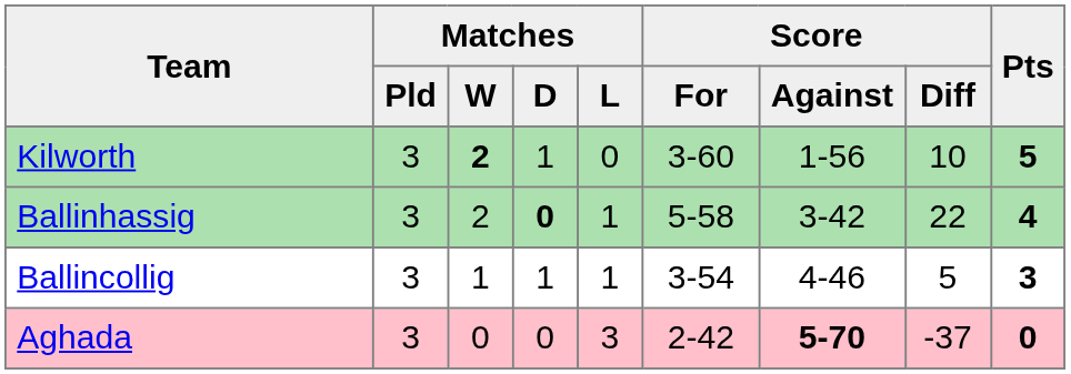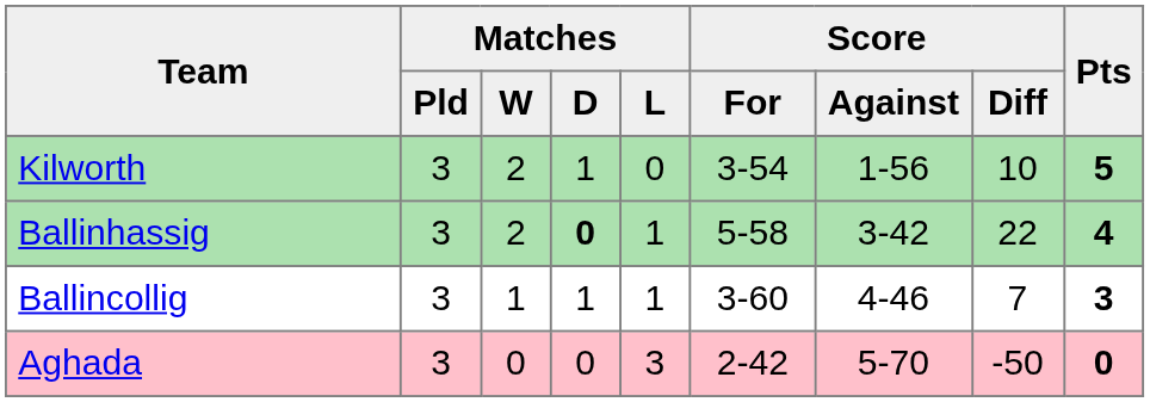Kilworth | Matches / W: bold -> normal
Kilworth | Score / For: 3-60 -> 3-54
Ballincollig | Score / For: 3-54 -> 3-60
Ballincollig | Score / Diff: 5 -> 7
Aghada | Score / Against: bold -> normal
Aghada | Score / Diff: -37 -> -50
